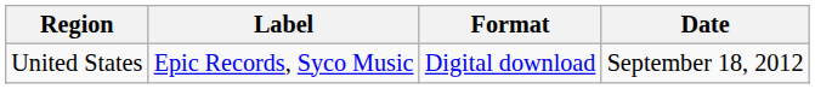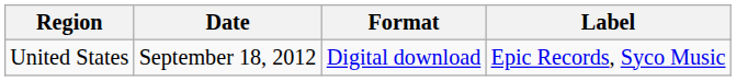columns swapped: Date <-> Label
